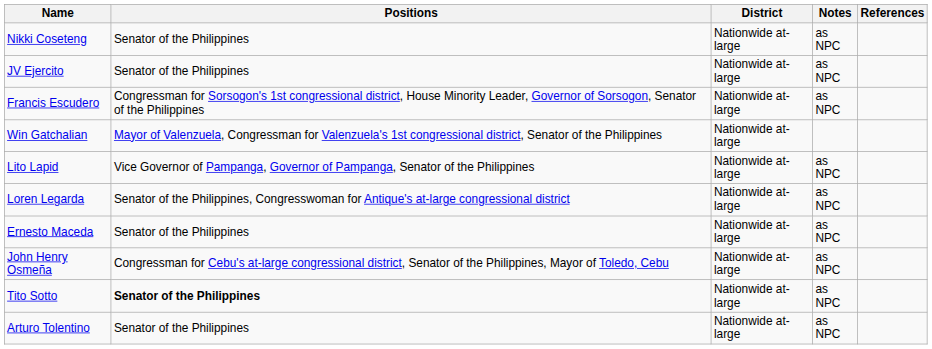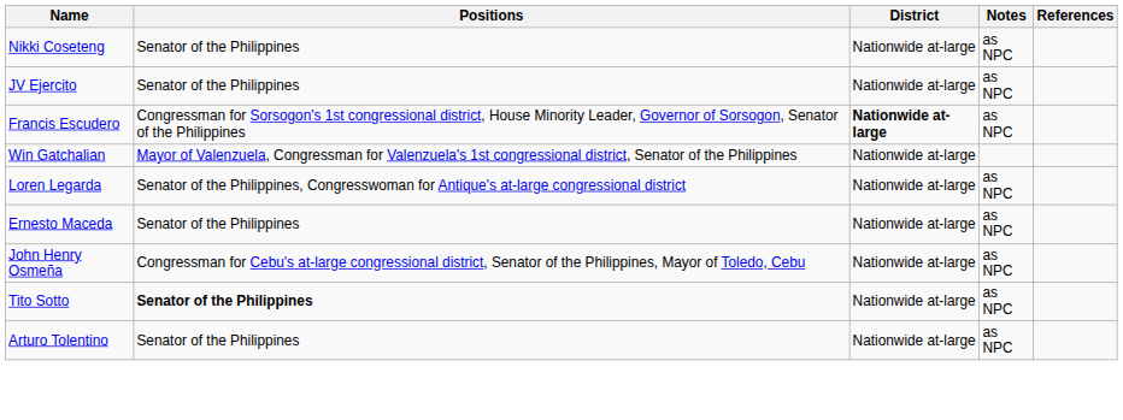Francis Escudero | District: normal -> bold
- row: Lito Lapid | Vice Governor of Pampanga, Governor of Pampanga, Senator of the Philippines | Nationwide at-large | as NPC
